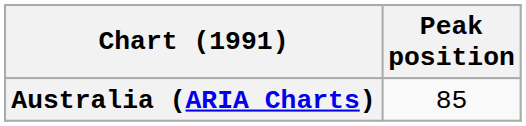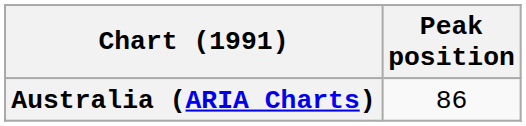Australia (ARIA Charts) | Peak position: 85 -> 86
